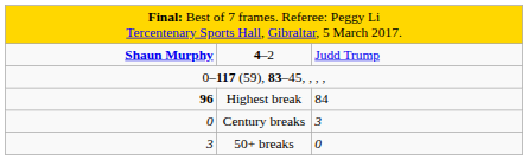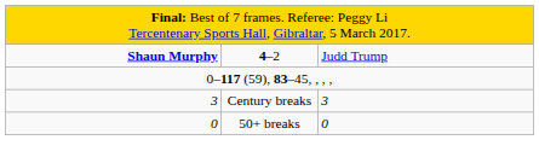- row: 96 | Highest break | 84
Century breaks | column 1: 0 -> 3
50+ breaks | column 1: 3 -> 0
